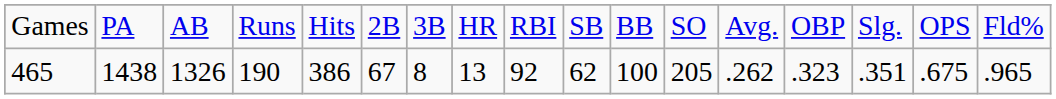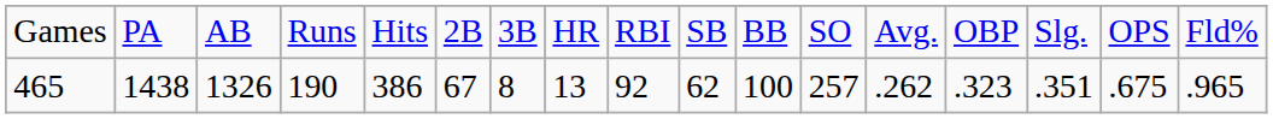465 | column 12: 205 -> 257
